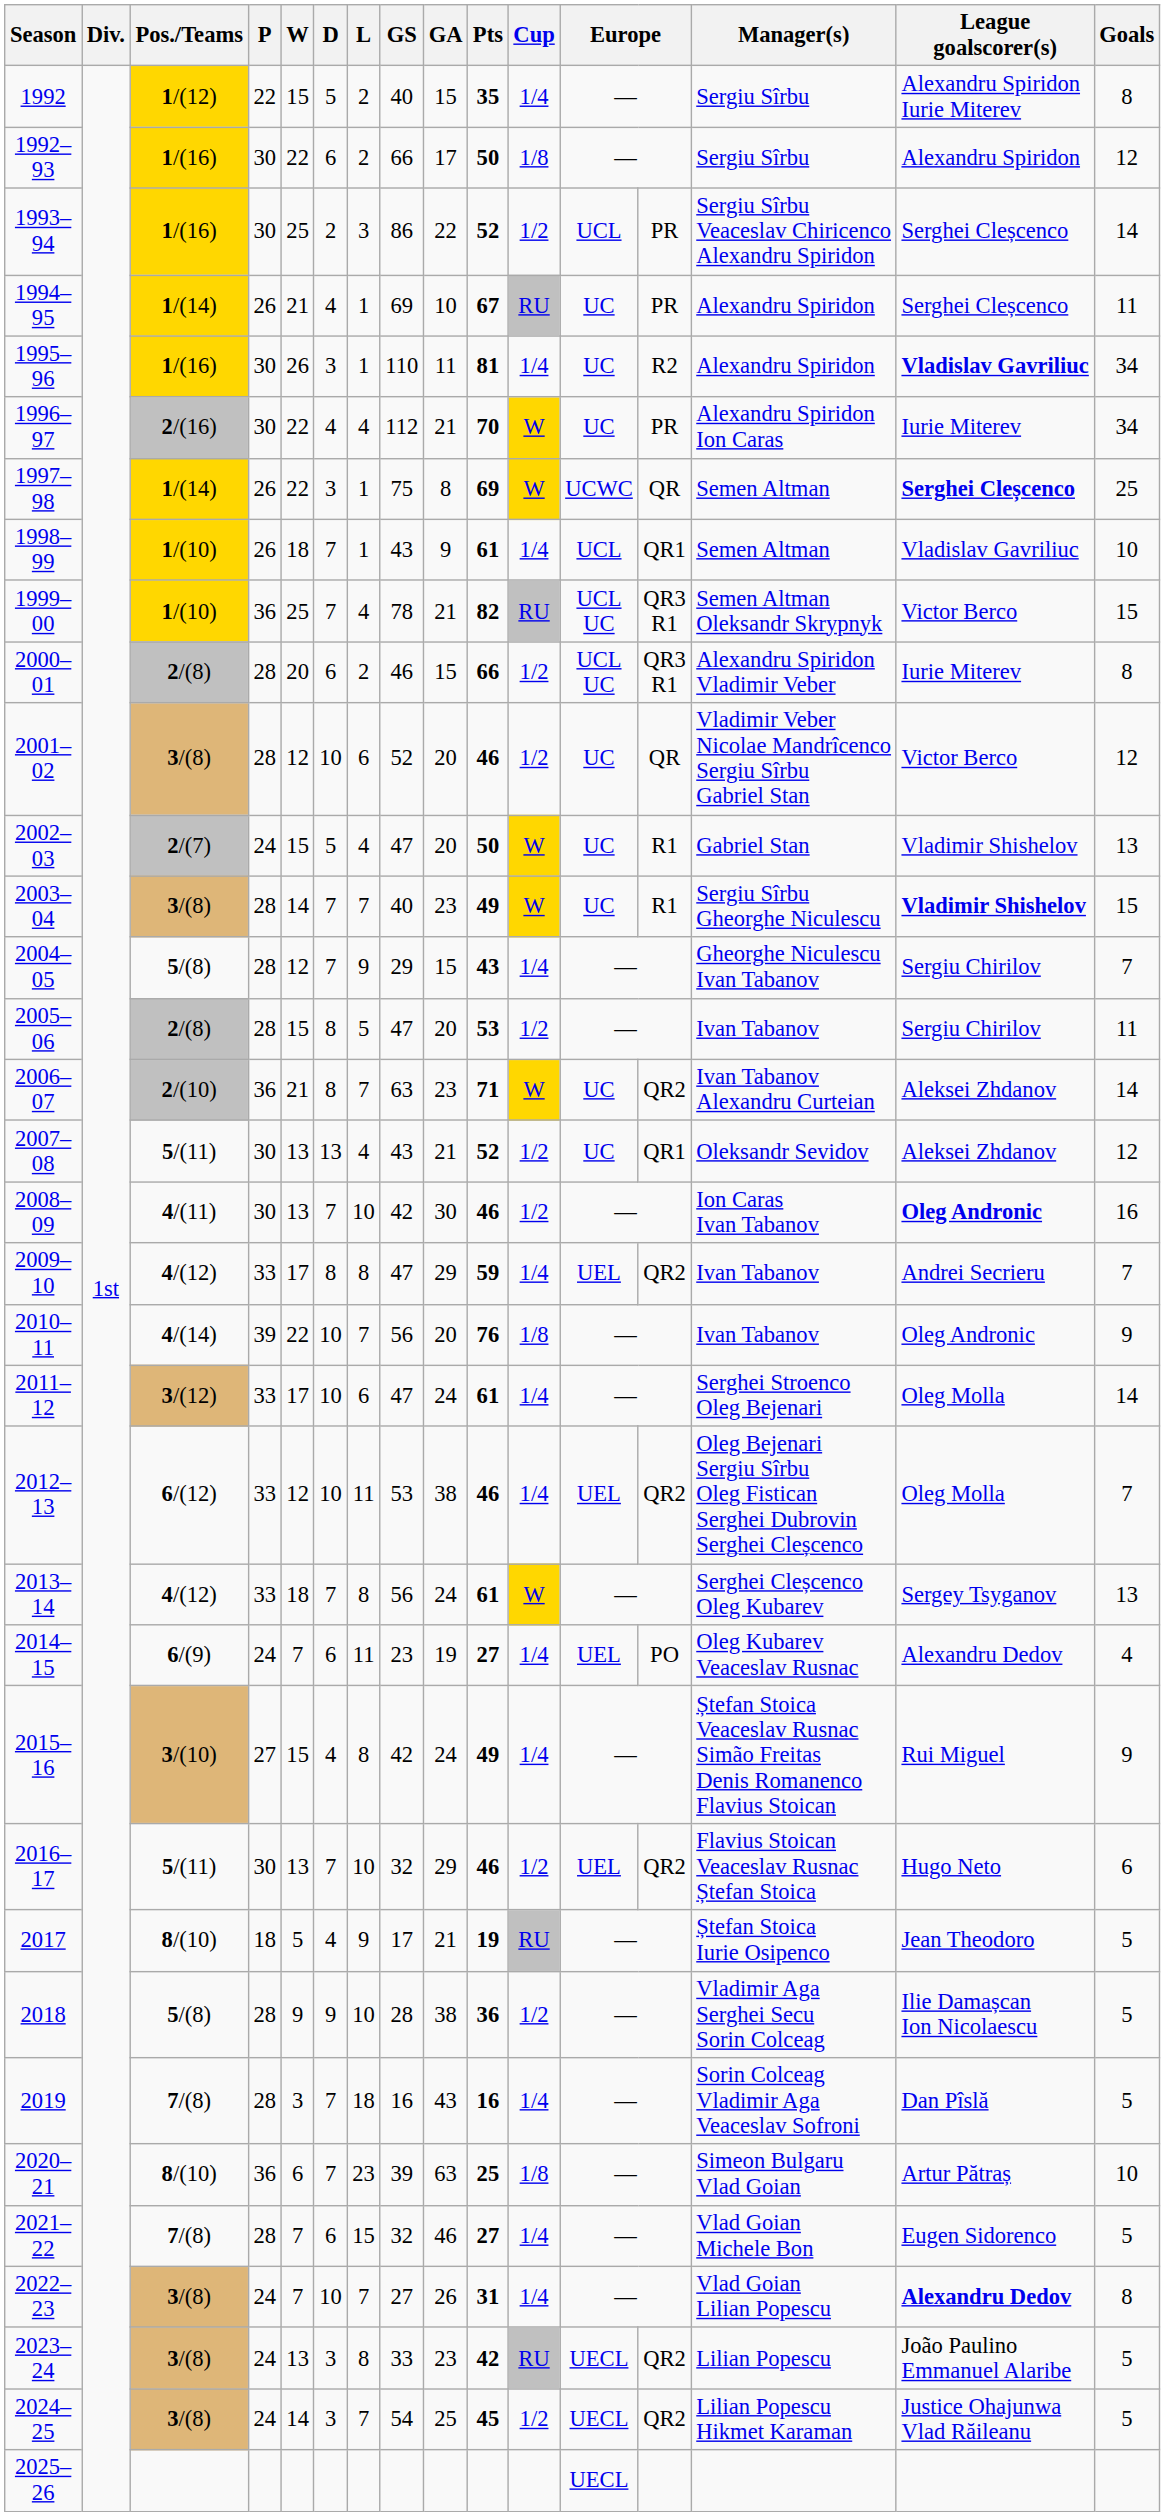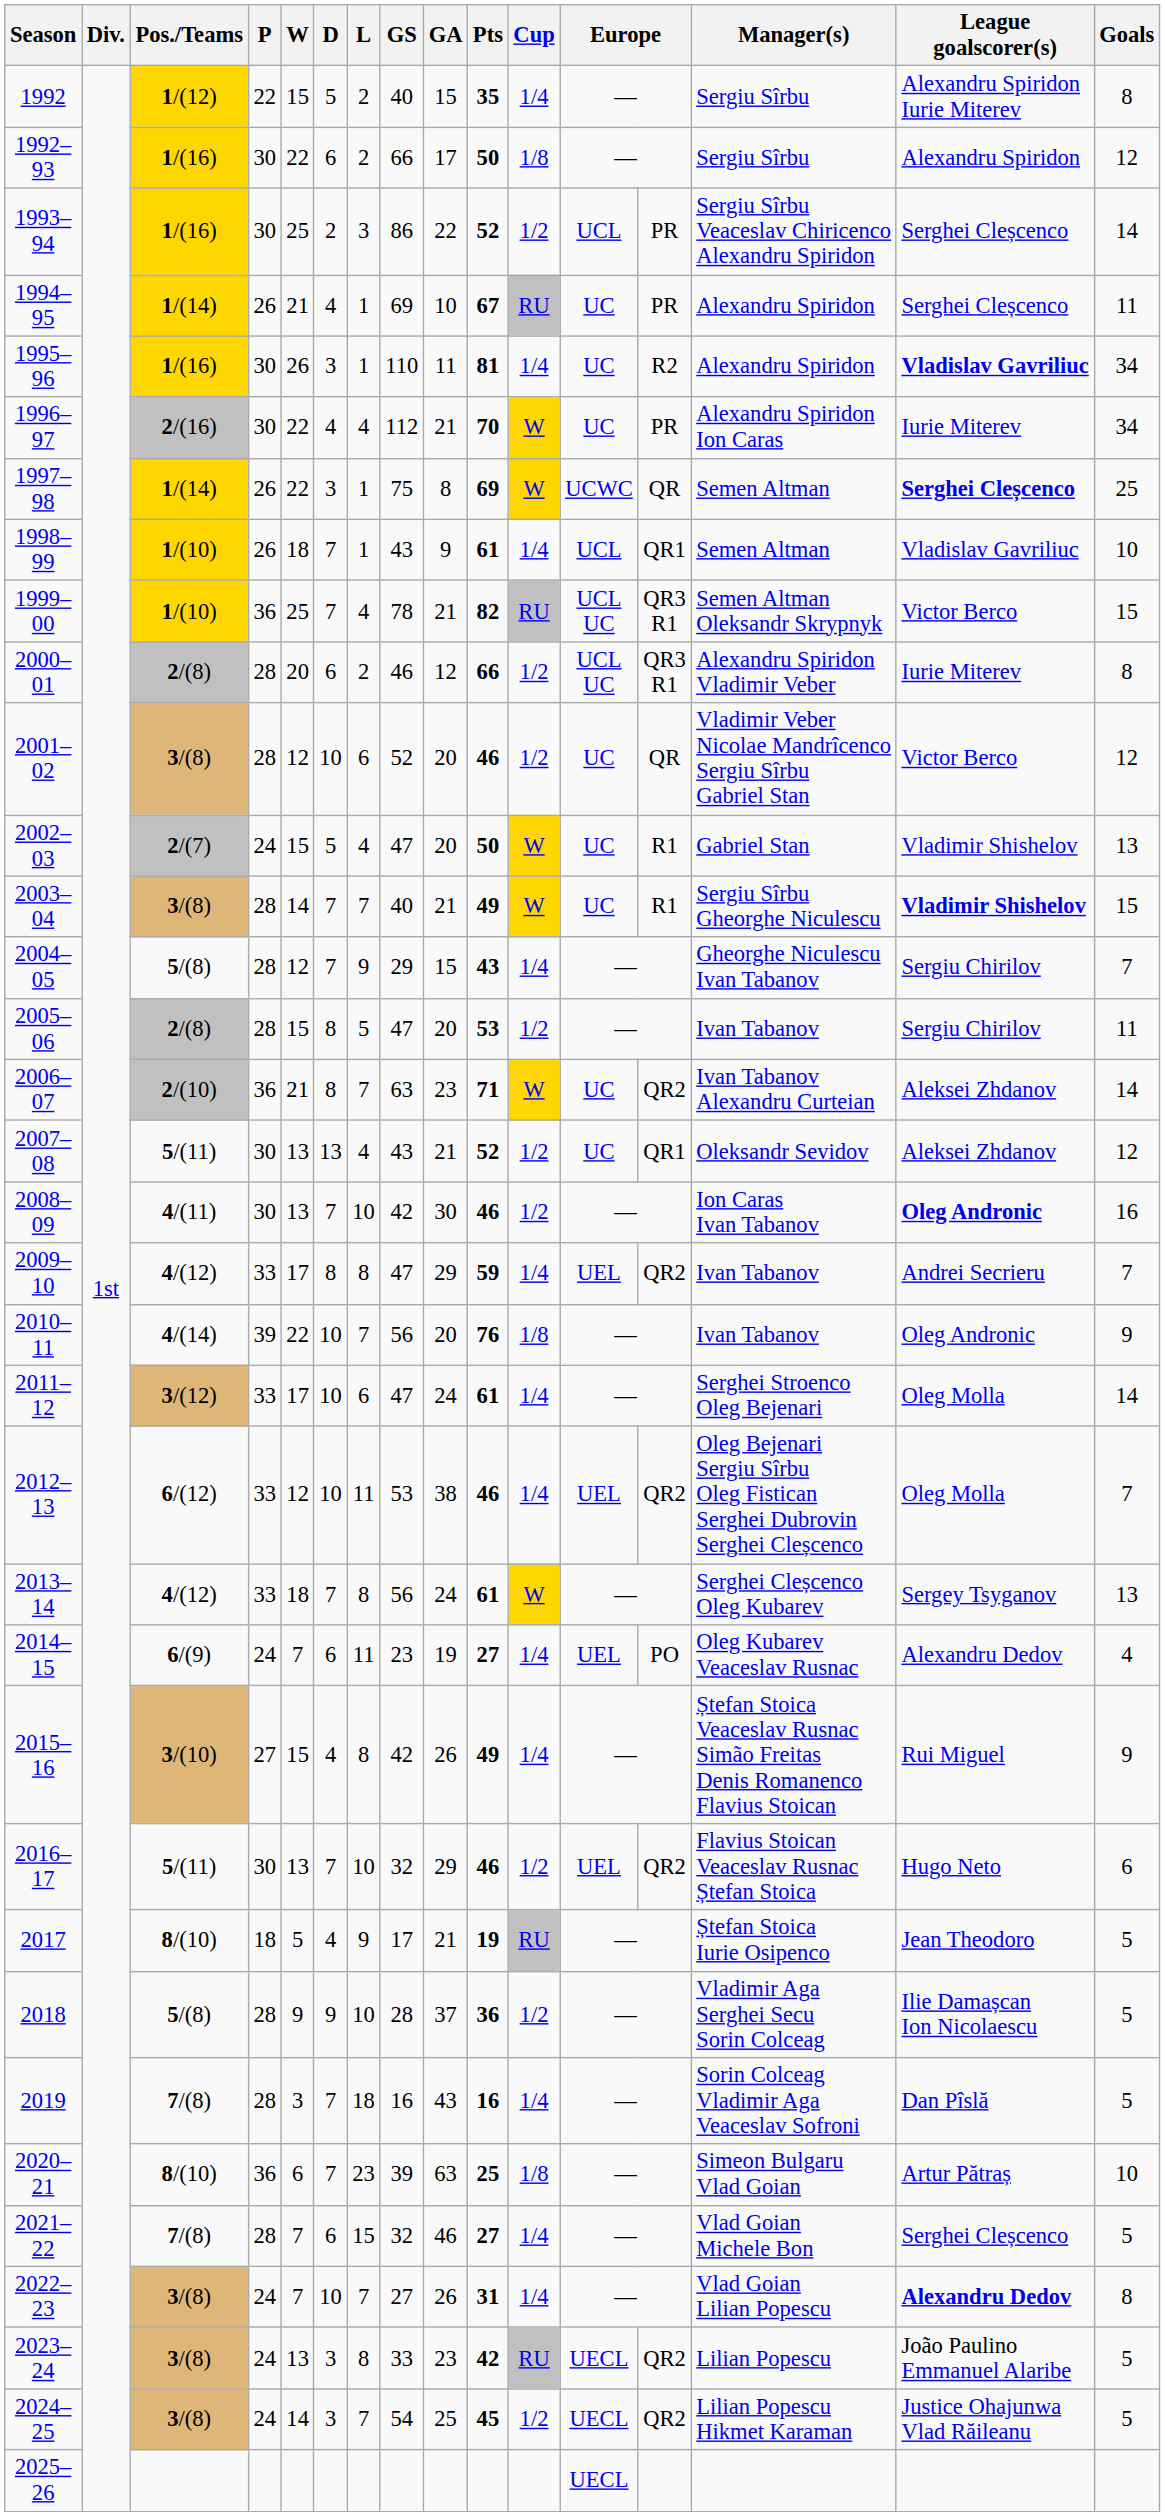2000– 01 | GA: 15 -> 12
2003– 04 | GA: 23 -> 21
2015– 16 | GA: 24 -> 26
2018 | GA: 38 -> 37
2021– 22 | League goalscorer(s): Eugen Sidorenco -> Serghei Cleșcenco
